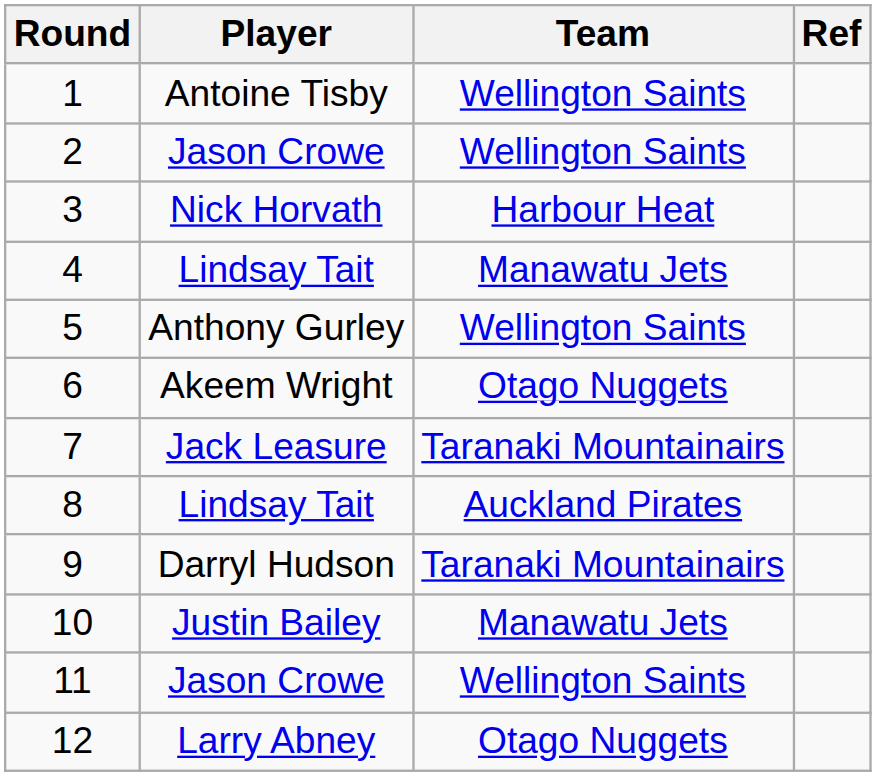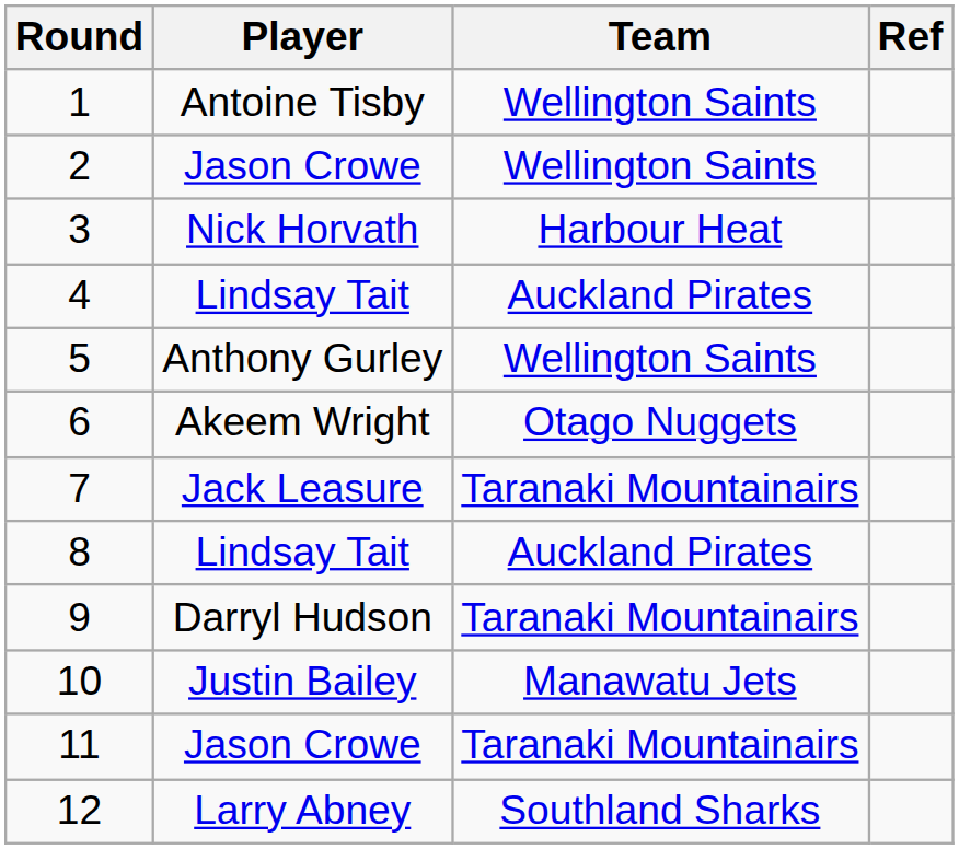4 | Team: Manawatu Jets -> Auckland Pirates
11 | Team: Wellington Saints -> Taranaki Mountainairs
12 | Team: Otago Nuggets -> Southland Sharks
